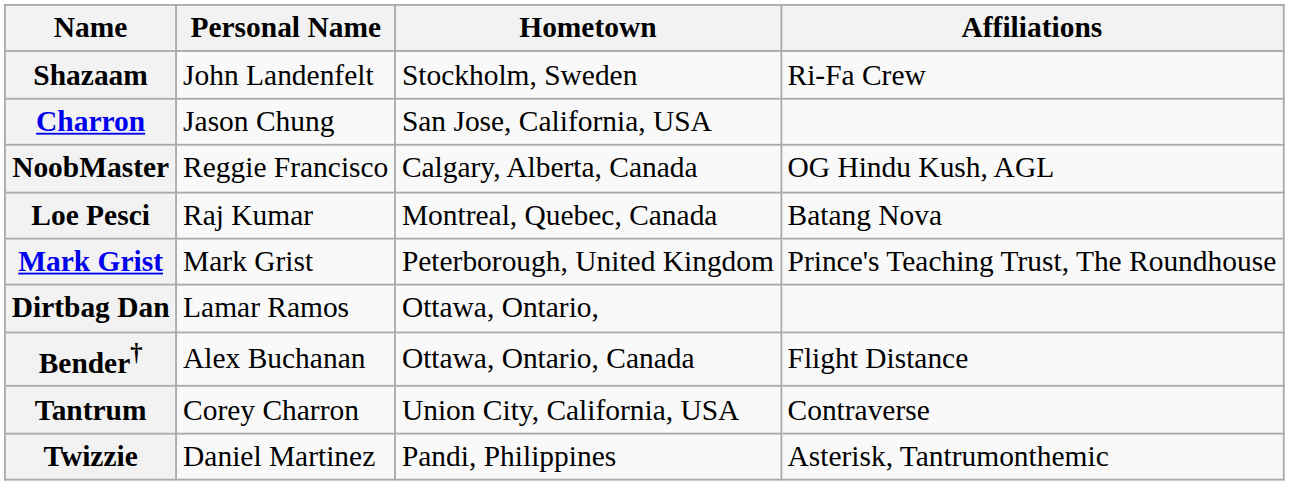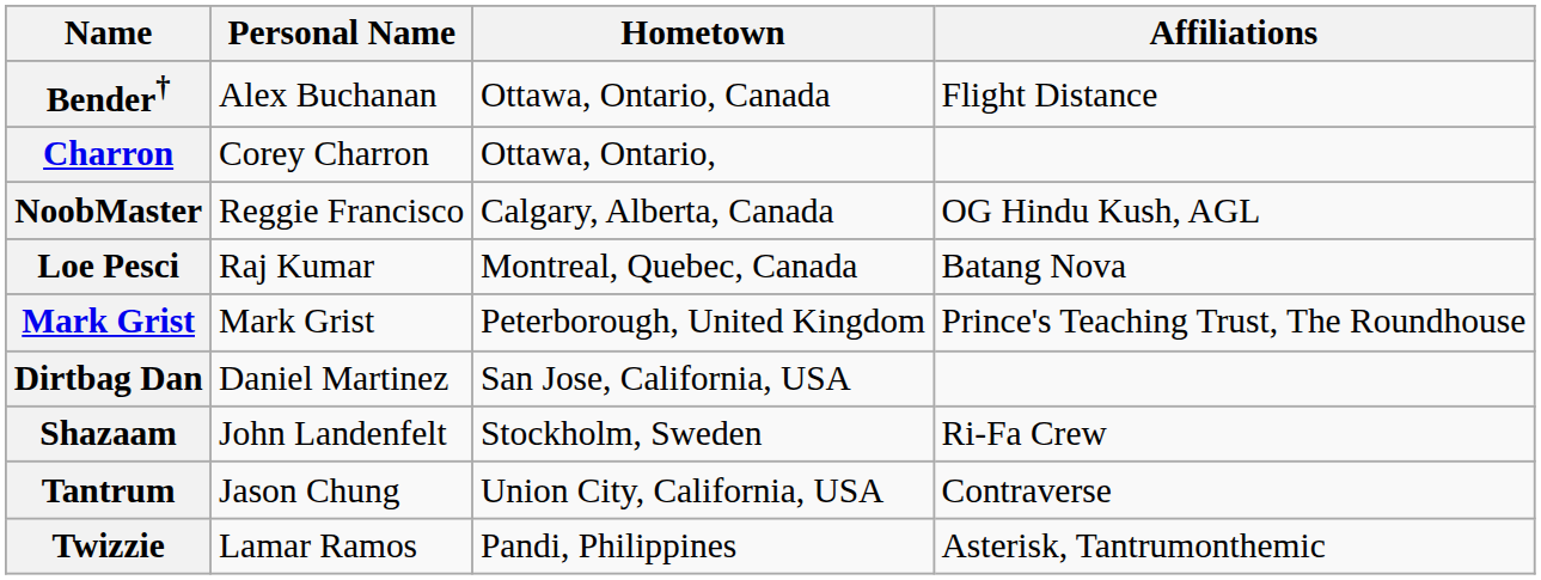rows swapped: Bender† <-> Shazaam
Charron | Personal Name: Jason Chung -> Corey Charron
Charron | Hometown: San Jose, California, USA -> Ottawa, Ontario,
Dirtbag Dan | Personal Name: Lamar Ramos -> Daniel Martinez
Dirtbag Dan | Hometown: Ottawa, Ontario, -> San Jose, California, USA
Tantrum | Personal Name: Corey Charron -> Jason Chung
Twizzie | Personal Name: Daniel Martinez -> Lamar Ramos
